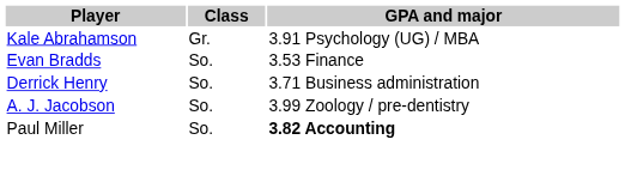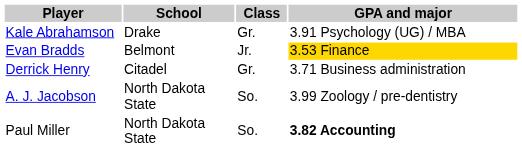+ column: School | Drake | Belmont | Citadel | North Dakota State | North Dakota State
Evan Bradds | Class: So. -> Jr.
Evan Bradds | GPA and major: no background -> gold background
Derrick Henry | Class: So. -> Gr.
